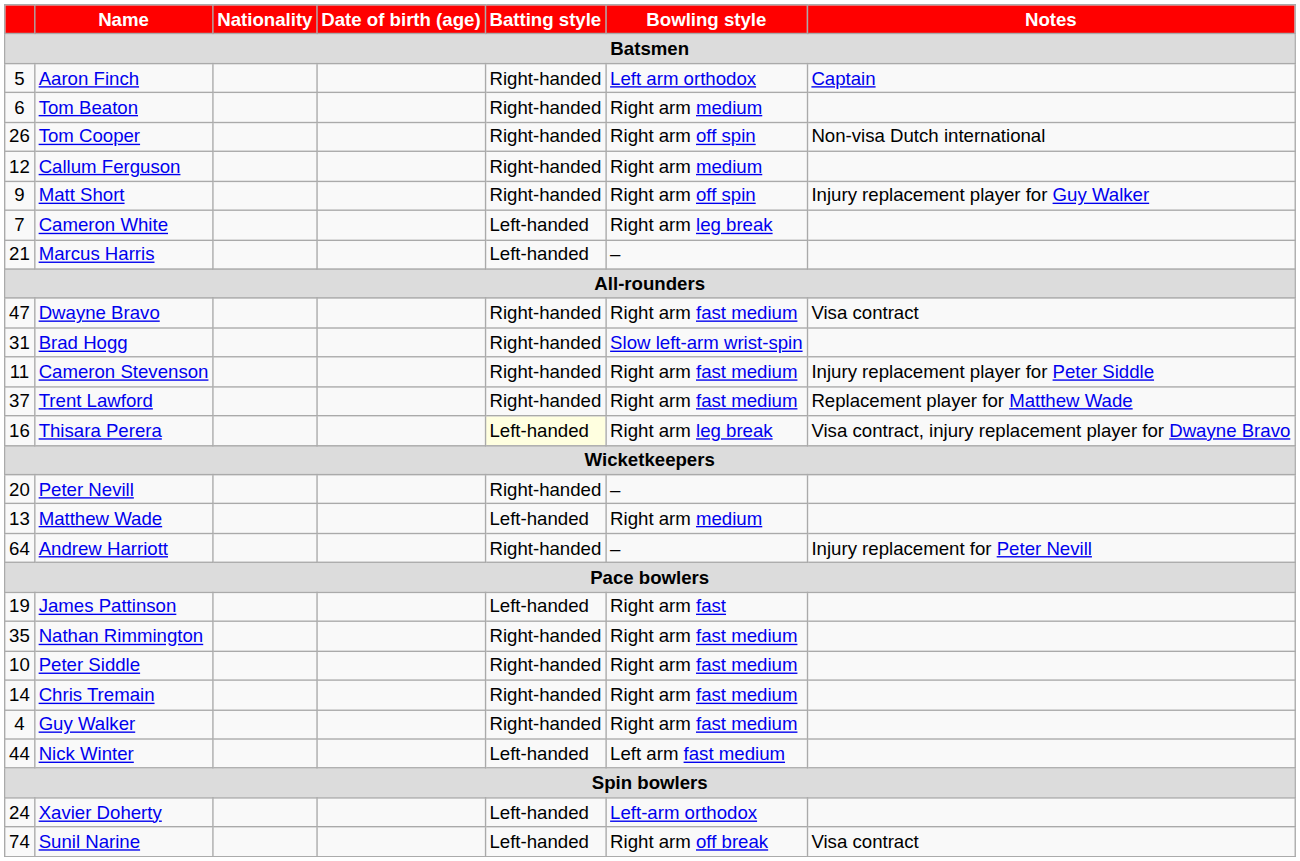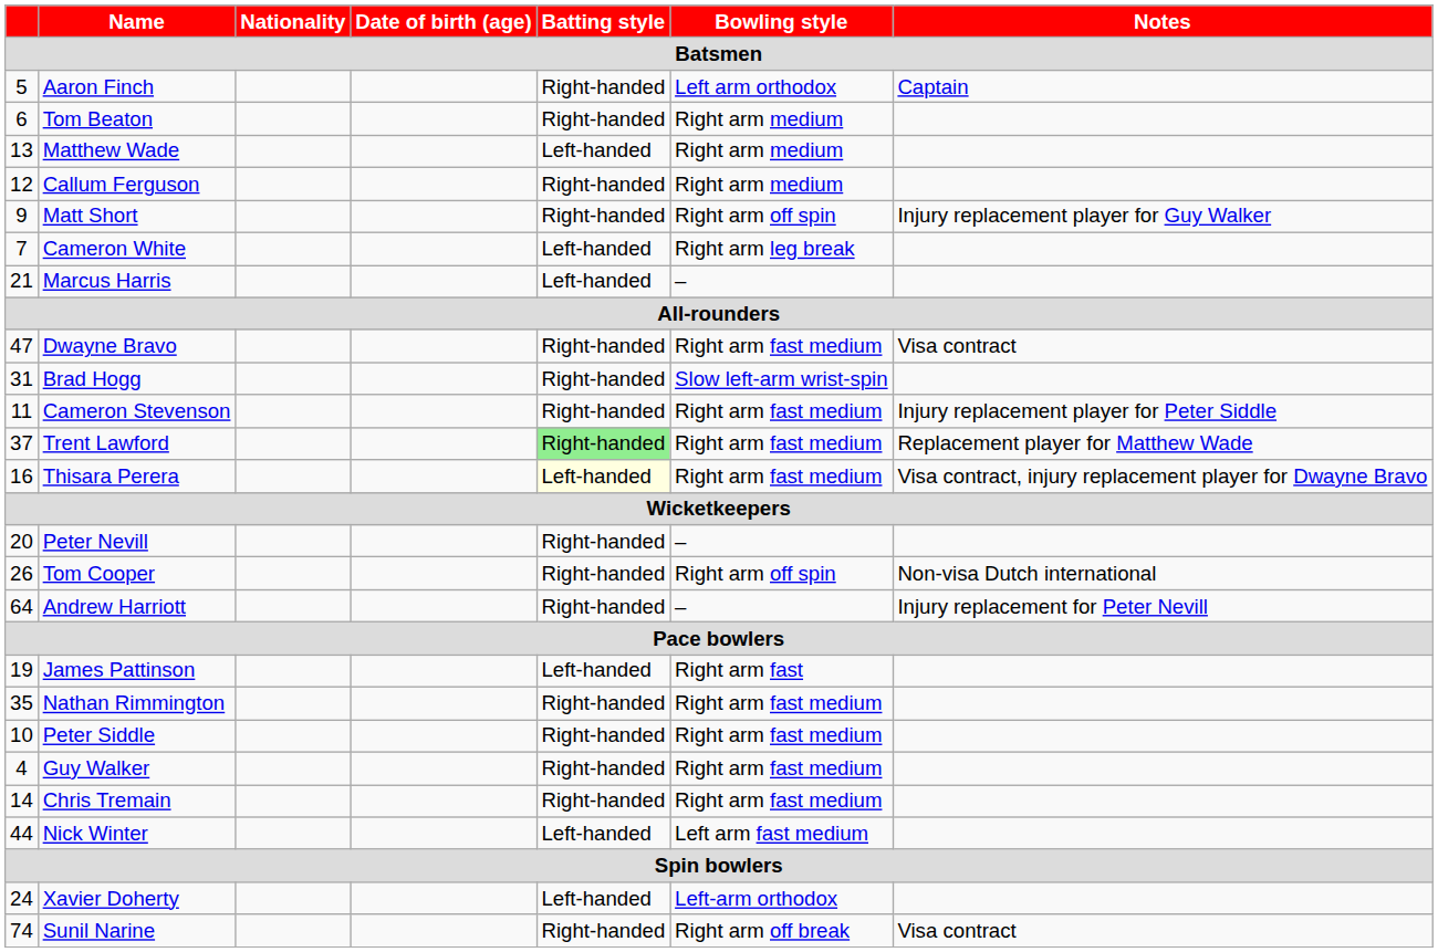rows swapped: Tom Cooper <-> Matthew Wade
Trent Lawford | Batting style: no background -> lightgreen background
Thisara Perera | Bowling style: Right arm leg break -> Right arm fast medium
rows swapped: Chris Tremain <-> Guy Walker
Sunil Narine | Batting style: Left-handed -> Right-handed
